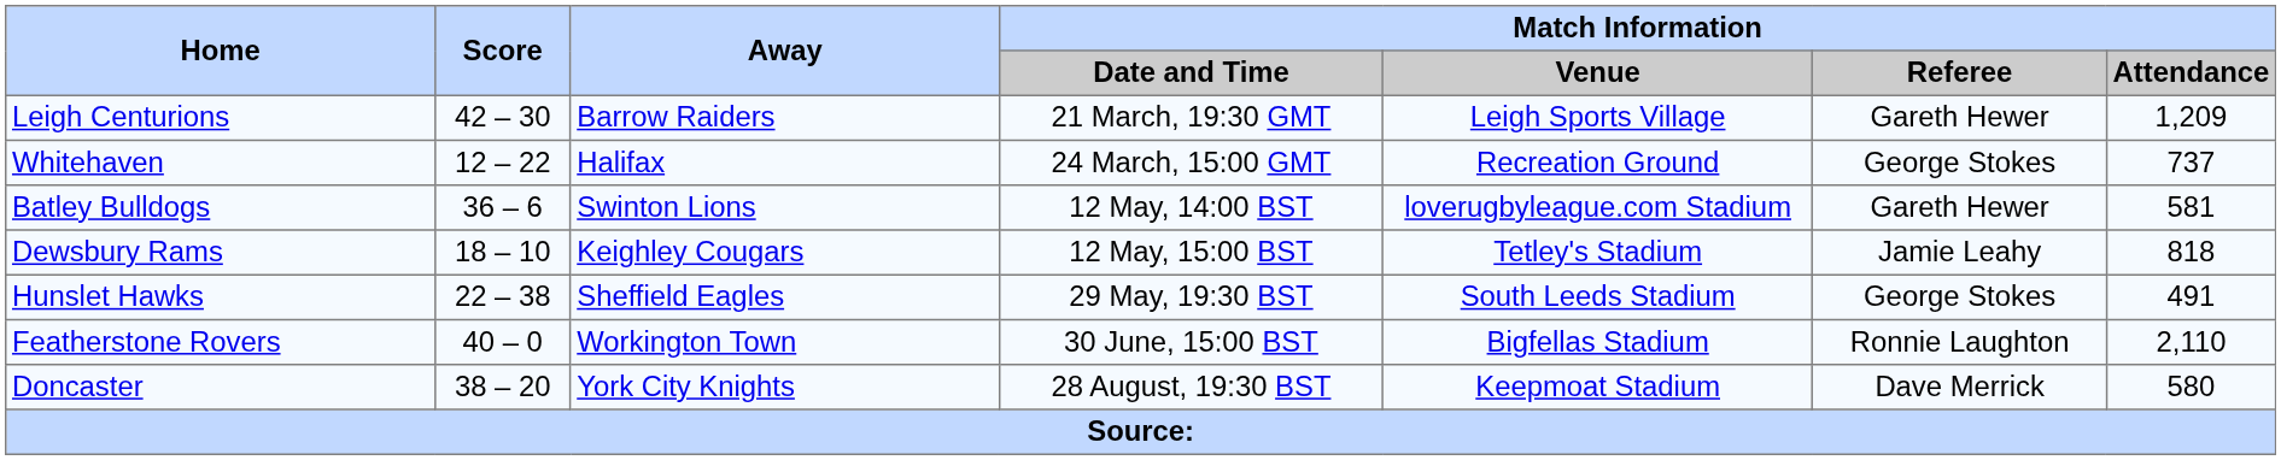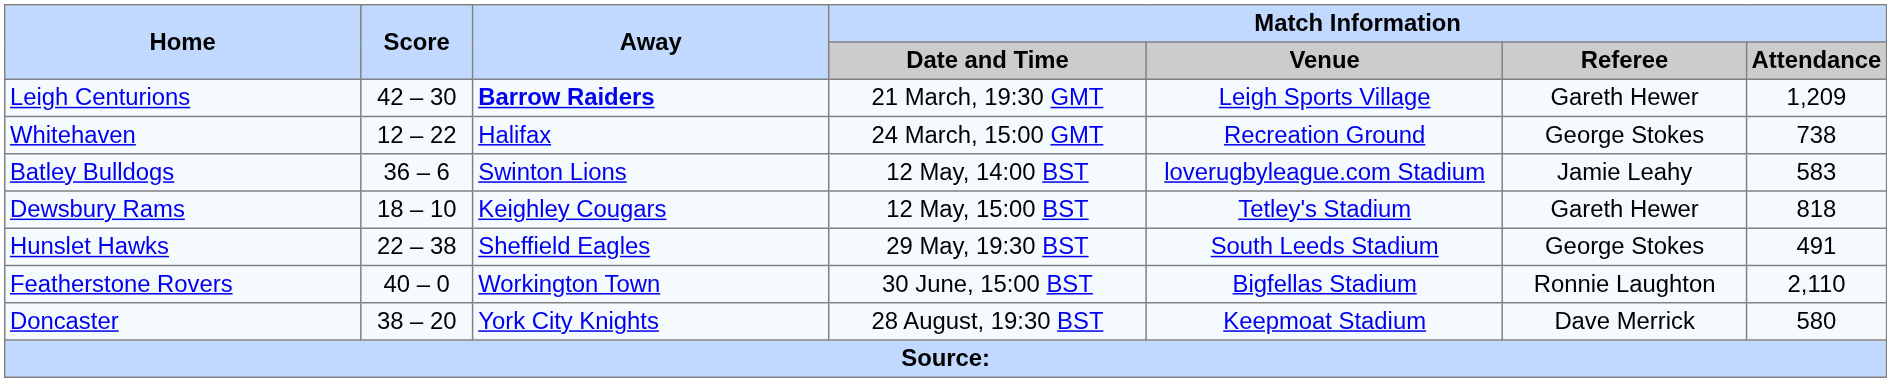Leigh Centurions | Away: normal -> bold
Whitehaven | Match Information / Attendance: 737 -> 738
Batley Bulldogs | Match Information / Referee: Gareth Hewer -> Jamie Leahy
Batley Bulldogs | Match Information / Attendance: 581 -> 583
Dewsbury Rams | Match Information / Referee: Jamie Leahy -> Gareth Hewer
